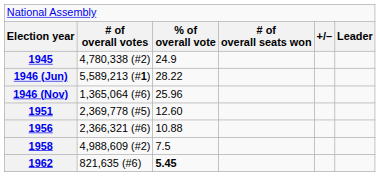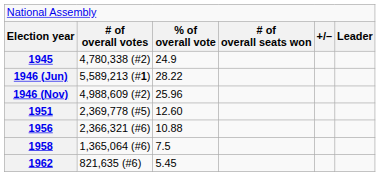1946 (Nov) | column 2: 1,365,064 (#6) -> 4,988,609 (#2)
1958 | column 2: 4,988,609 (#2) -> 1,365,064 (#6)
1962 | column 3: bold -> normal
